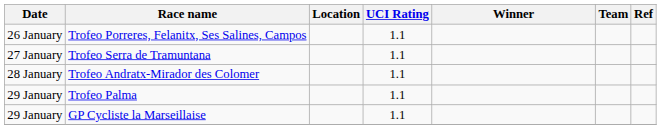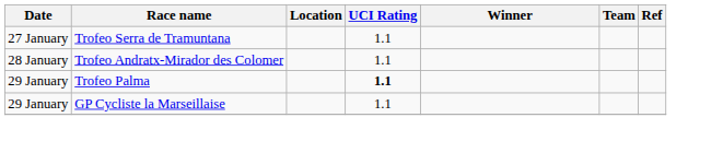- row: 26 January | Trofeo Porreres, Felanitx, Ses Salines, Campos | 1.1
Trofeo Palma | UCI Rating: normal -> bold
